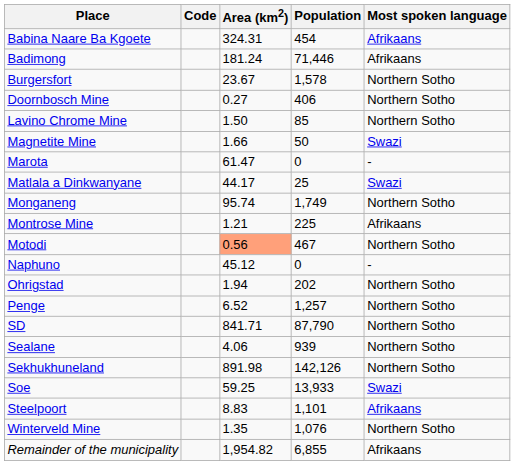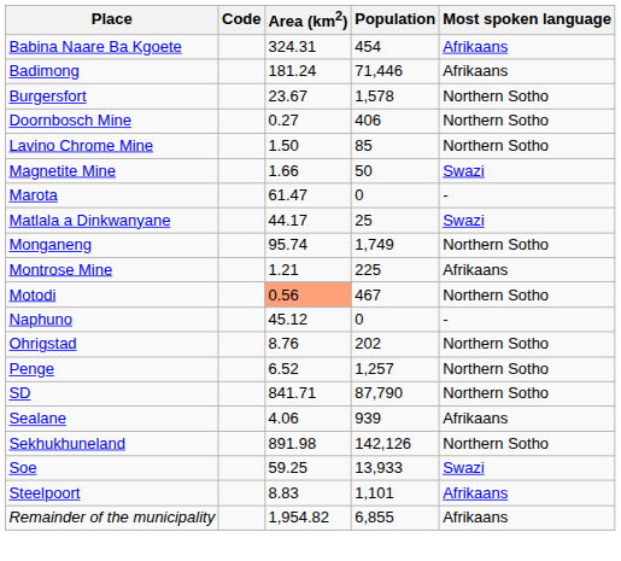Ohrigstad | Area (km2): 1.94 -> 8.76
Sealane | Most spoken language: Northern Sotho -> Afrikaans
- row: Winterveld Mine | 1.35 | 1,076 | Northern Sotho
